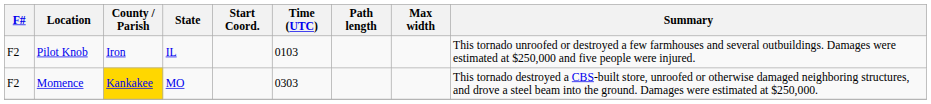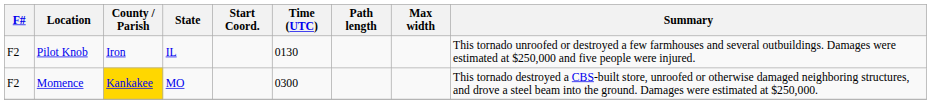Pilot Knob | Time (UTC): 0103 -> 0130
Momence | Time (UTC): 0303 -> 0300
